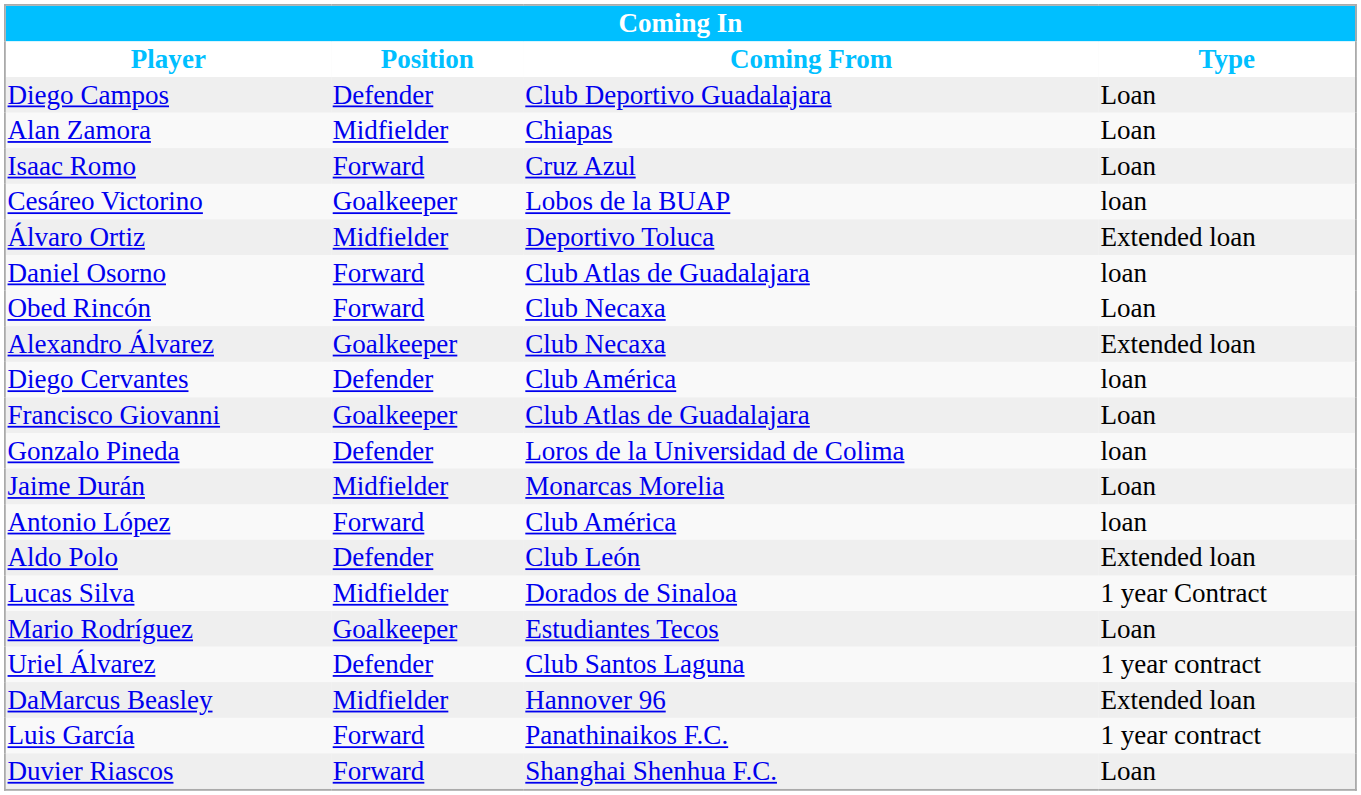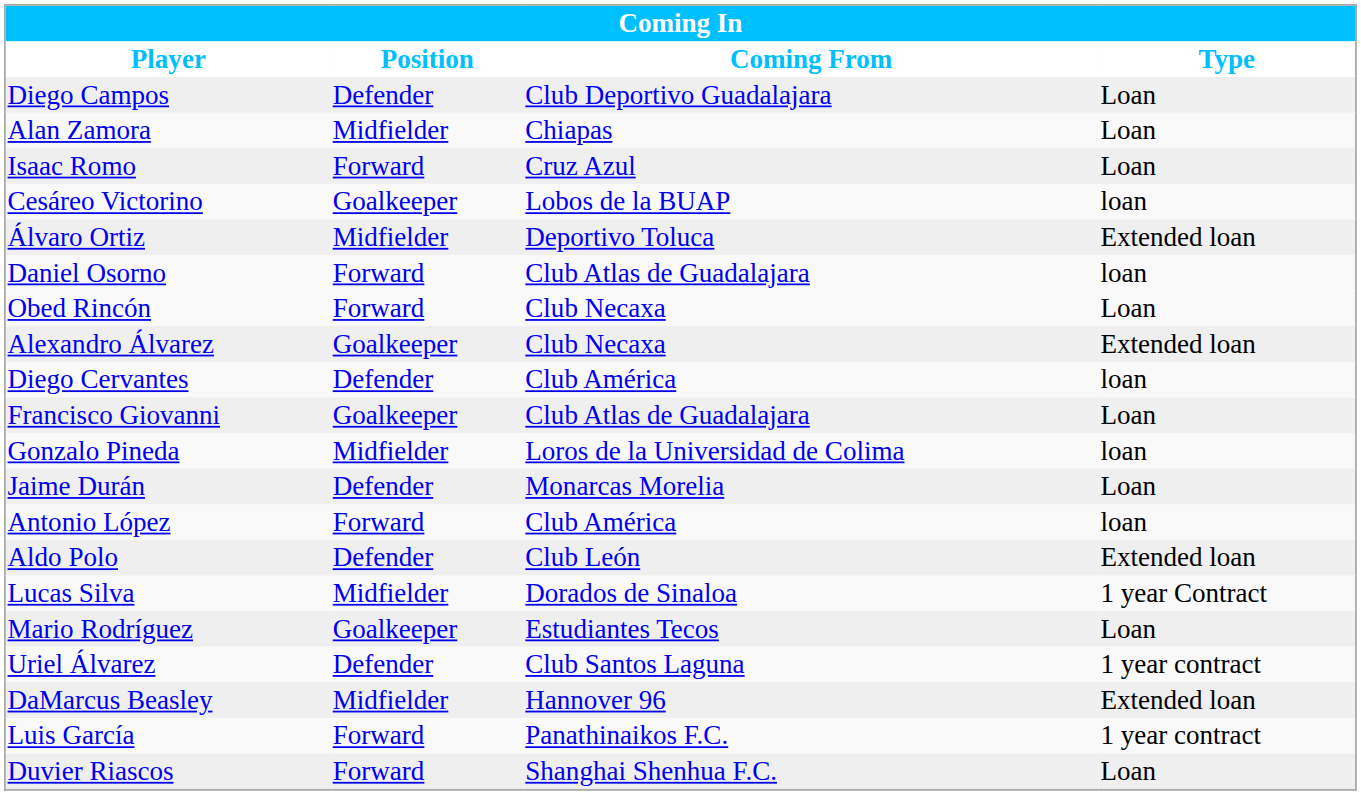Gonzalo Pineda | Position: Defender -> Midfielder
Jaime Durán | Position: Midfielder -> Defender
